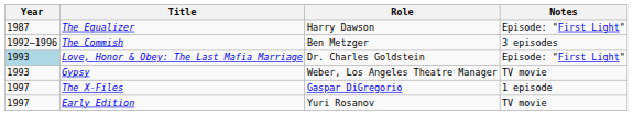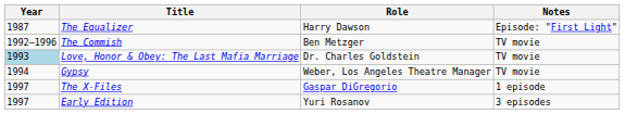The Commish | Notes: 3 episodes -> TV movie
Love, Honor & Obey: The Last Mafia Marriage | Notes: Episode: "First Light" -> TV movie
Gypsy | Year: 1993 -> 1994
Early Edition | Notes: TV movie -> 3 episodes
